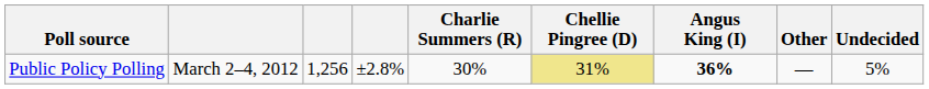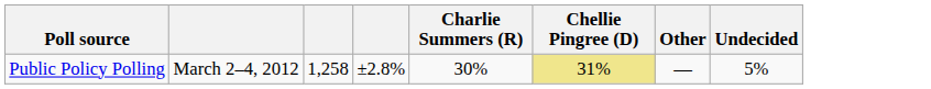- column: Angus King (I) | 36%
Public Policy Polling | column 3: 1,256 -> 1,258
